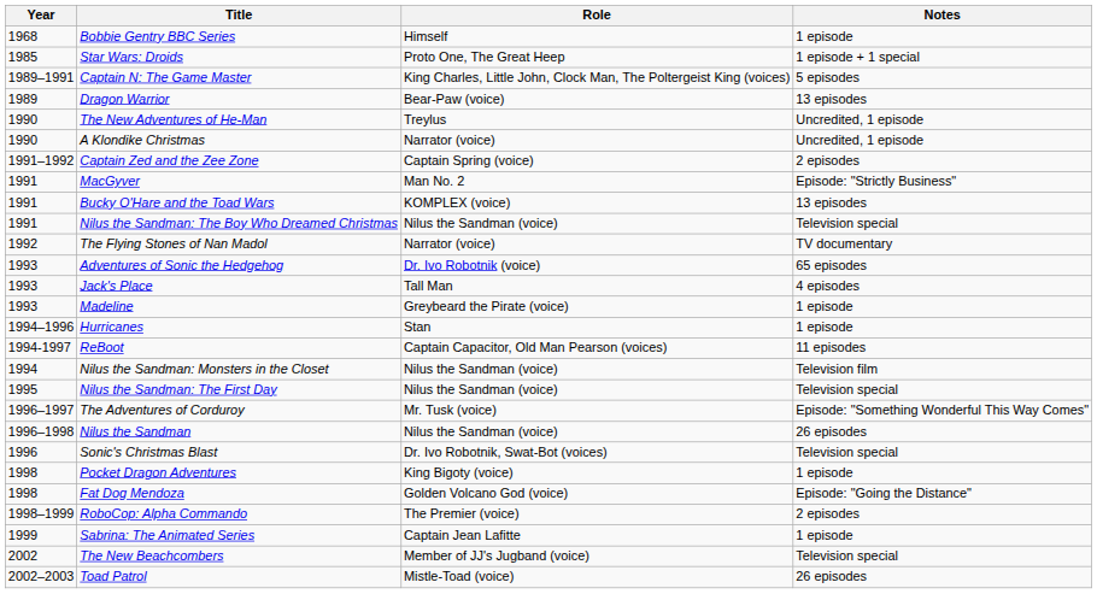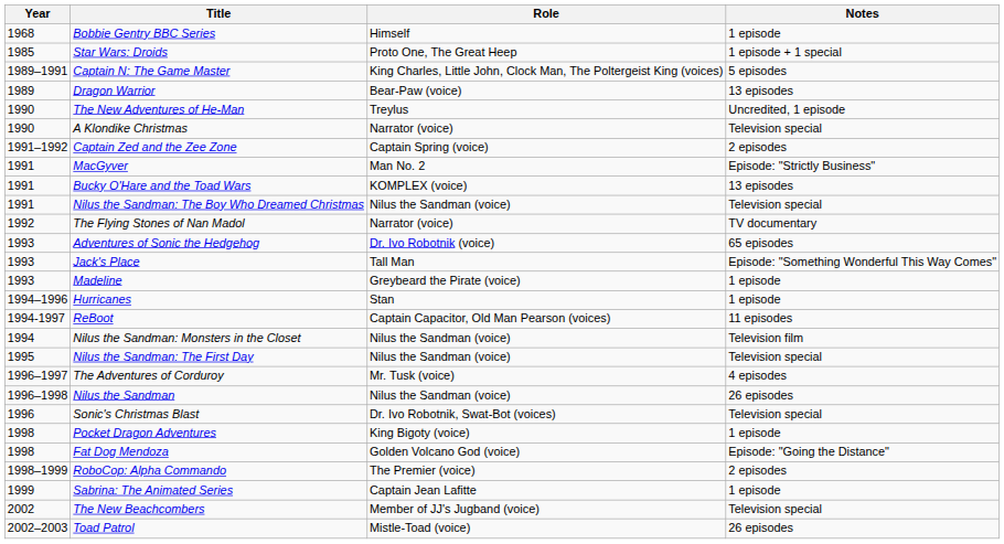A Klondike Christmas | Notes: Uncredited, 1 episode -> Television special
Jack's Place | Notes: 4 episodes -> Episode: "Something Wonderful This Way Comes"
The Adventures of Corduroy | Notes: Episode: "Something Wonderful This Way Comes" -> 4 episodes
